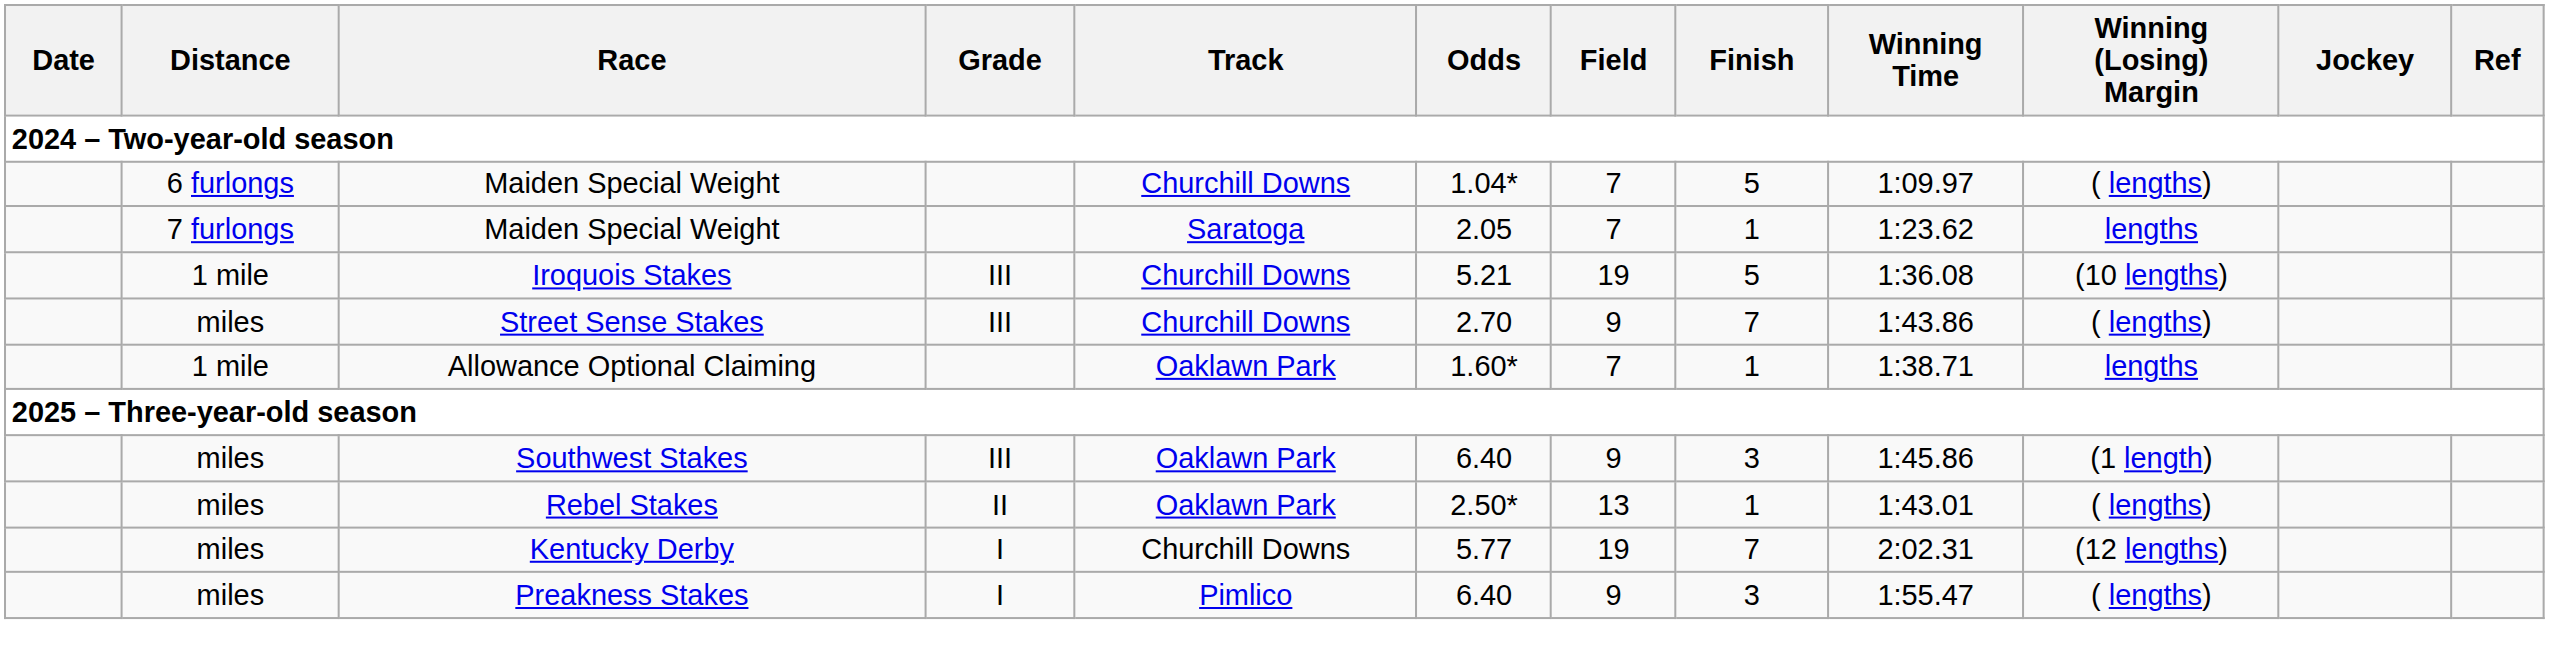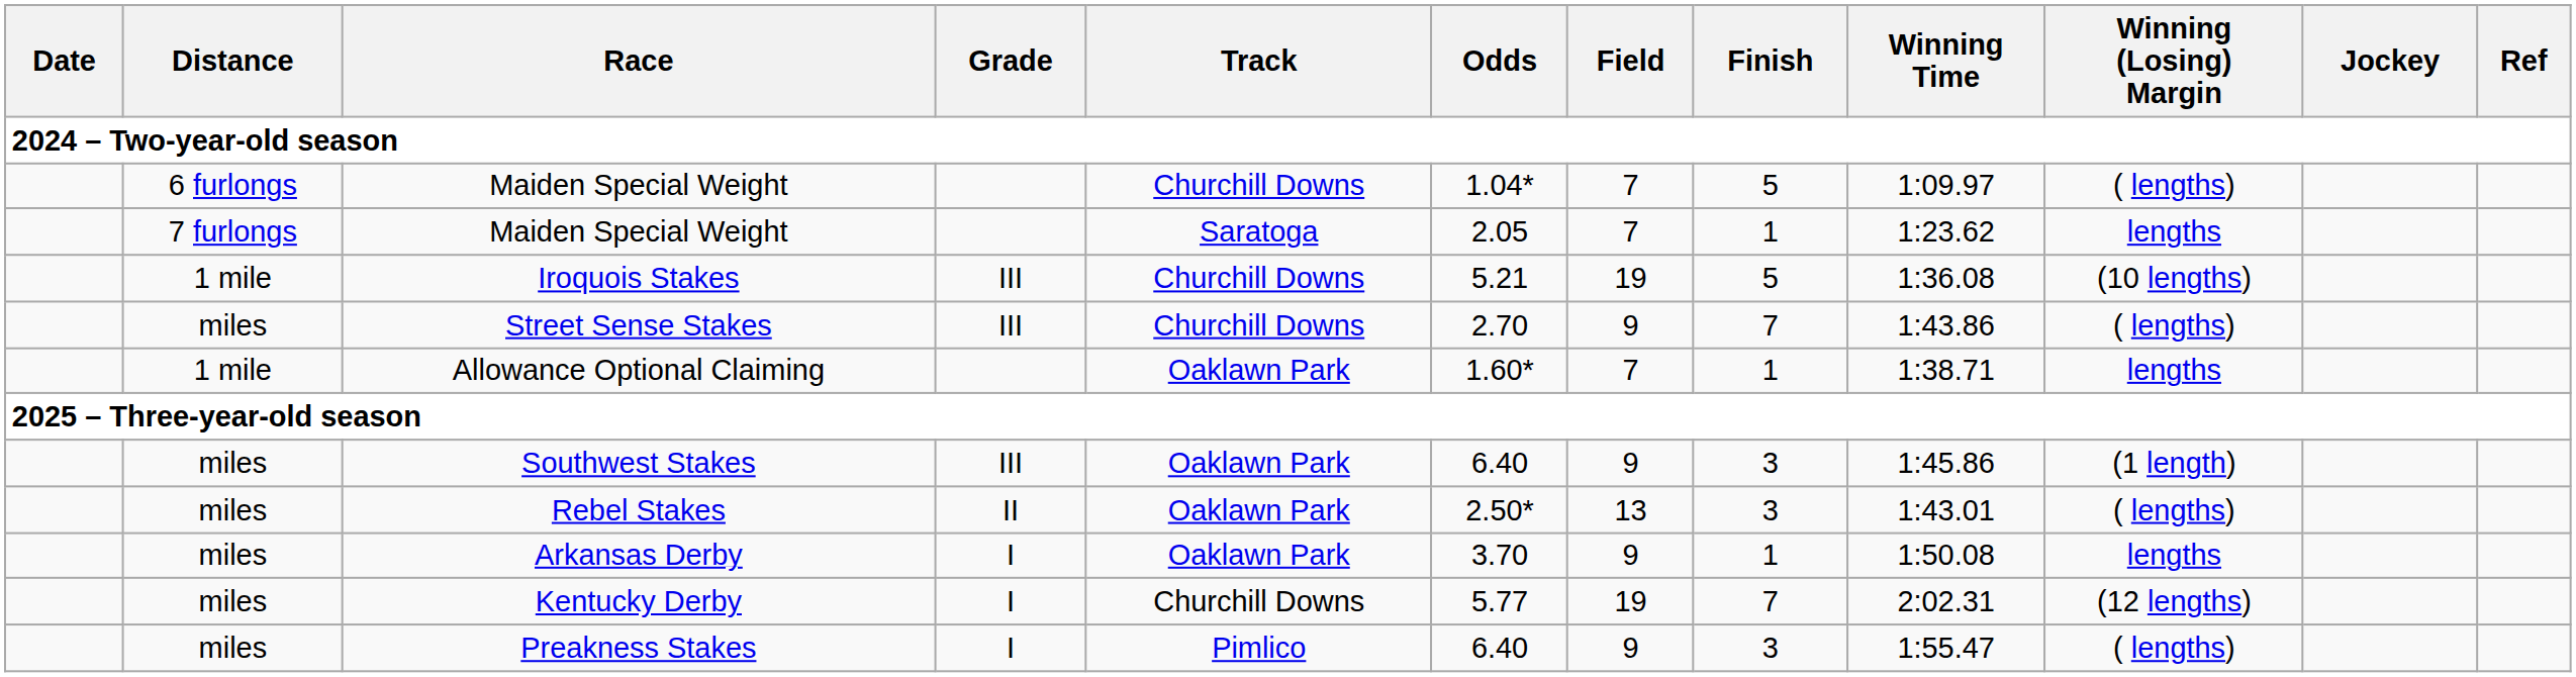Rebel Stakes | Finish: 1 -> 3
+ row: miles | Arkansas Derby | I | Oaklawn Park | 3.70 | 9 | 1 | 1:50.08 | lengths
